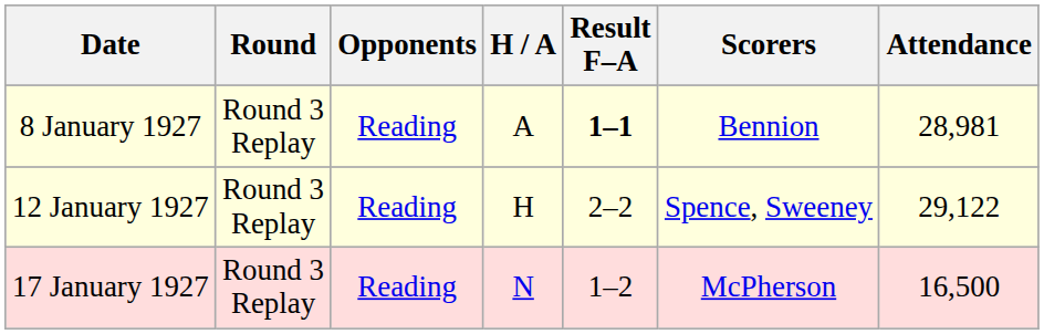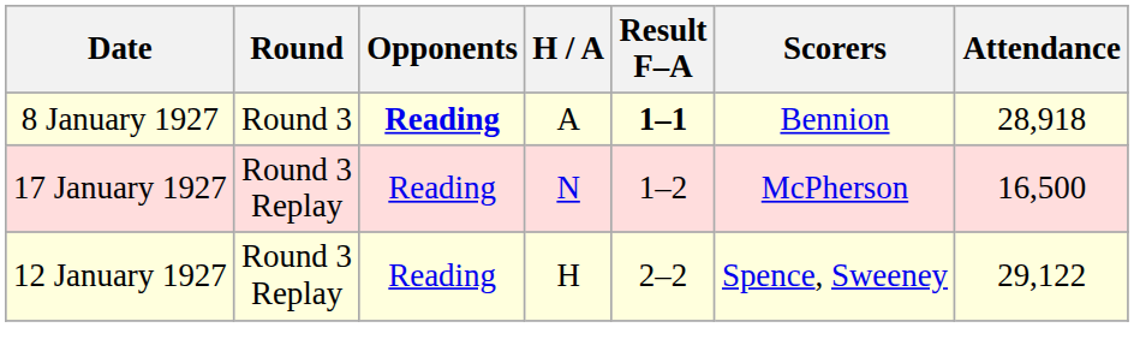8 January 1927 | Round: Round 3 Replay -> Round 3
8 January 1927 | Opponents: normal -> bold
8 January 1927 | Attendance: 28,981 -> 28,918
rows swapped: 12 January 1927 <-> 17 January 1927
